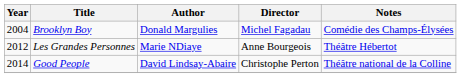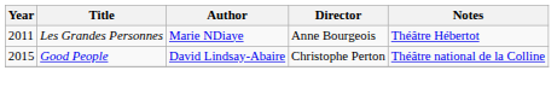- row: 2004 | Brooklyn Boy | Donald Margulies | Michel Fagadau | Comédie des Champs-Élysées
Les Grandes Personnes | Year: 2012 -> 2011
Good People | Year: 2014 -> 2015
